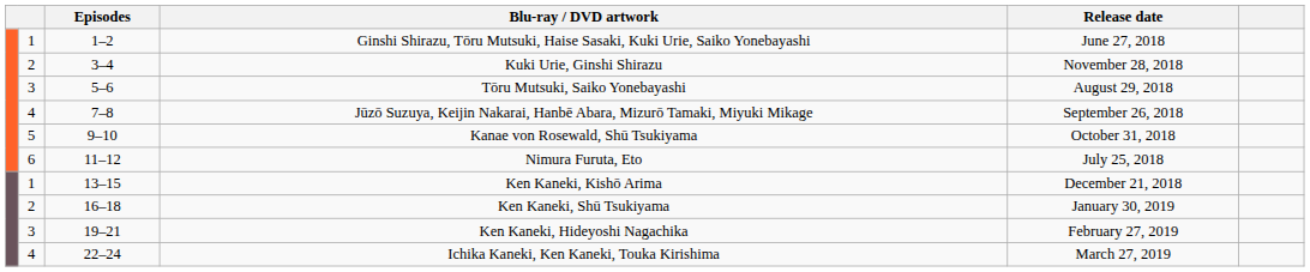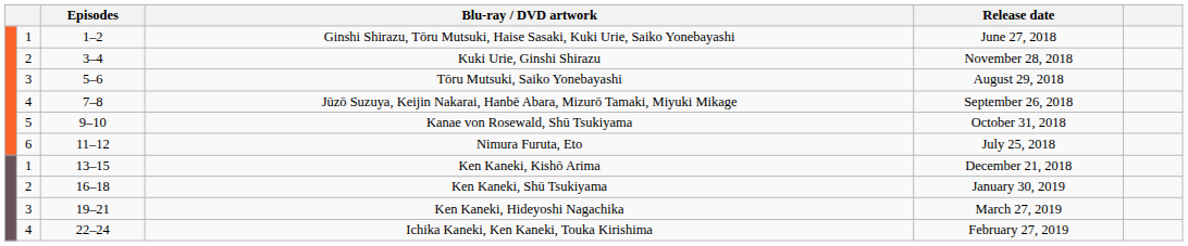Ken Kaneki, Hideyoshi Nagachika | Release date: February 27, 2019 -> March 27, 2019
Ichika Kaneki, Ken Kaneki, Touka Kirishima | Release date: March 27, 2019 -> February 27, 2019
